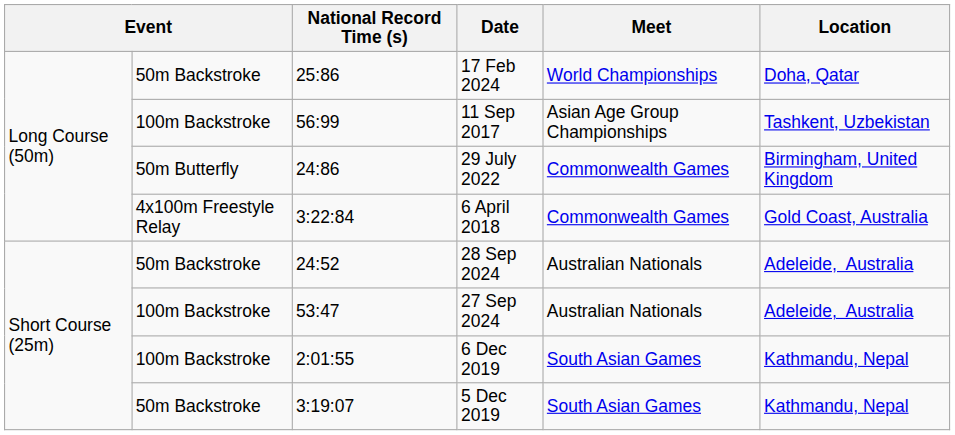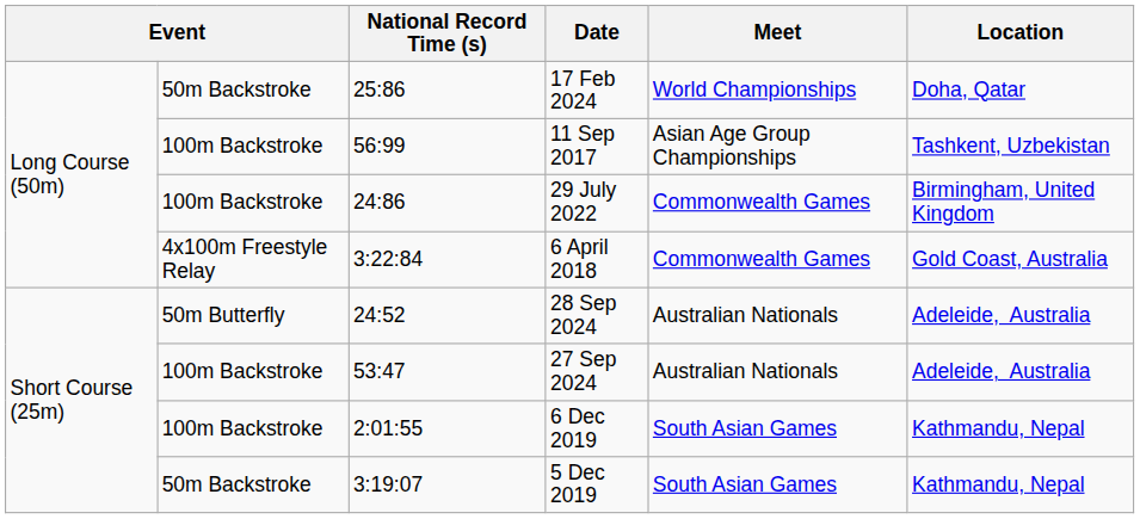29 July 2022 | column 2: 50m Butterfly -> 100m Backstroke
28 Sep 2024 | column 2: 50m Backstroke -> 50m Butterfly
